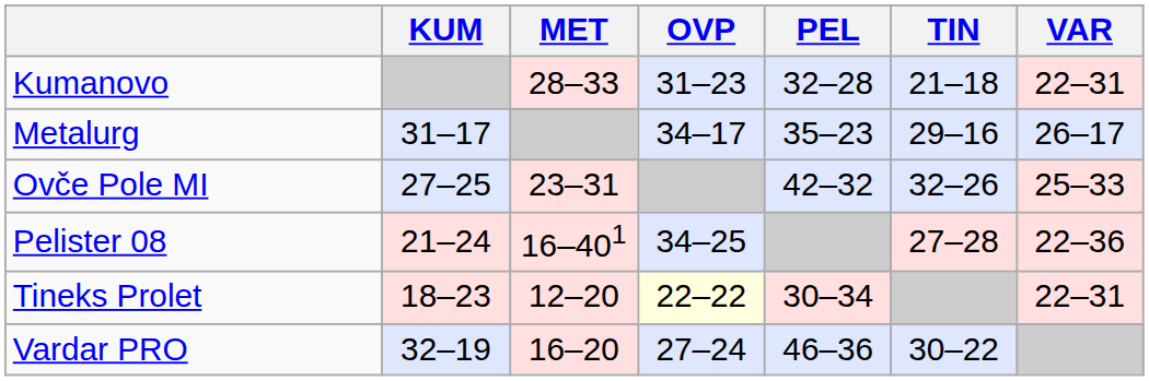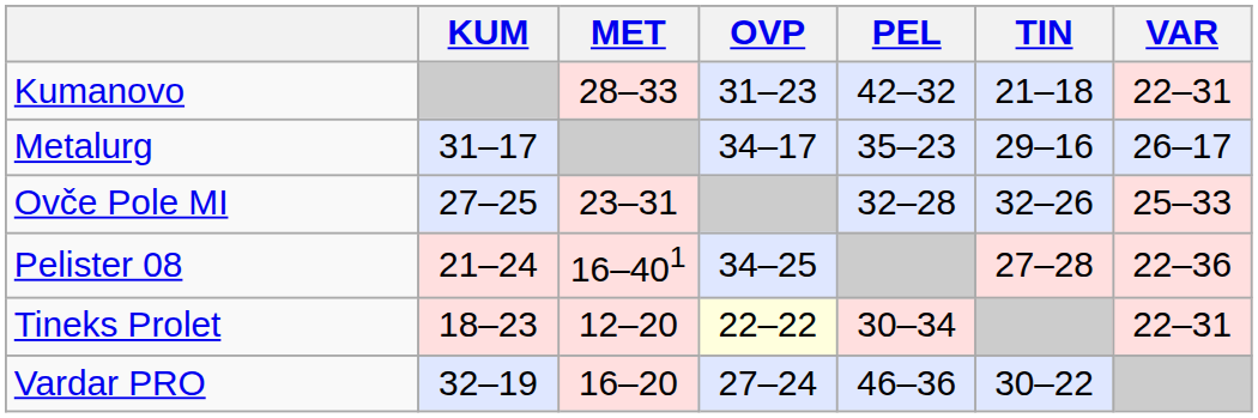Kumanovo | PEL: 32–28 -> 42–32
Ovče Pole MI | PEL: 42–32 -> 32–28
